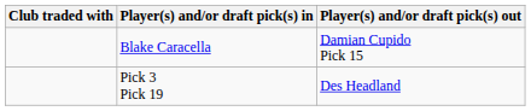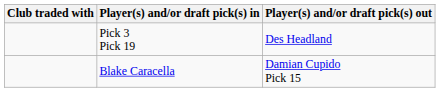rows swapped: Blake Caracella <-> Pick 3 Pick 19
